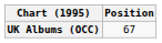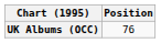UK Albums (OCC) | Position: 67 -> 76
